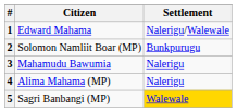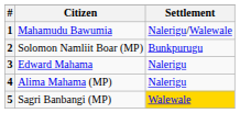1 | Citizen: Edward Mahama -> Mahamudu Bawumia
3 | Citizen: Mahamudu Bawumia -> Edward Mahama
